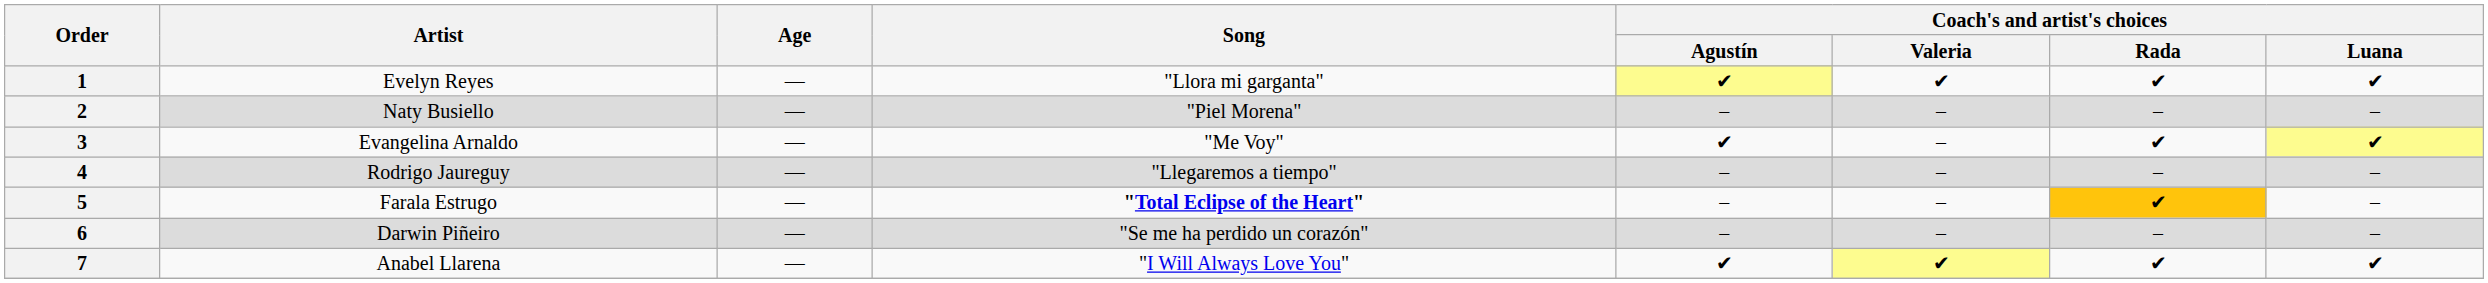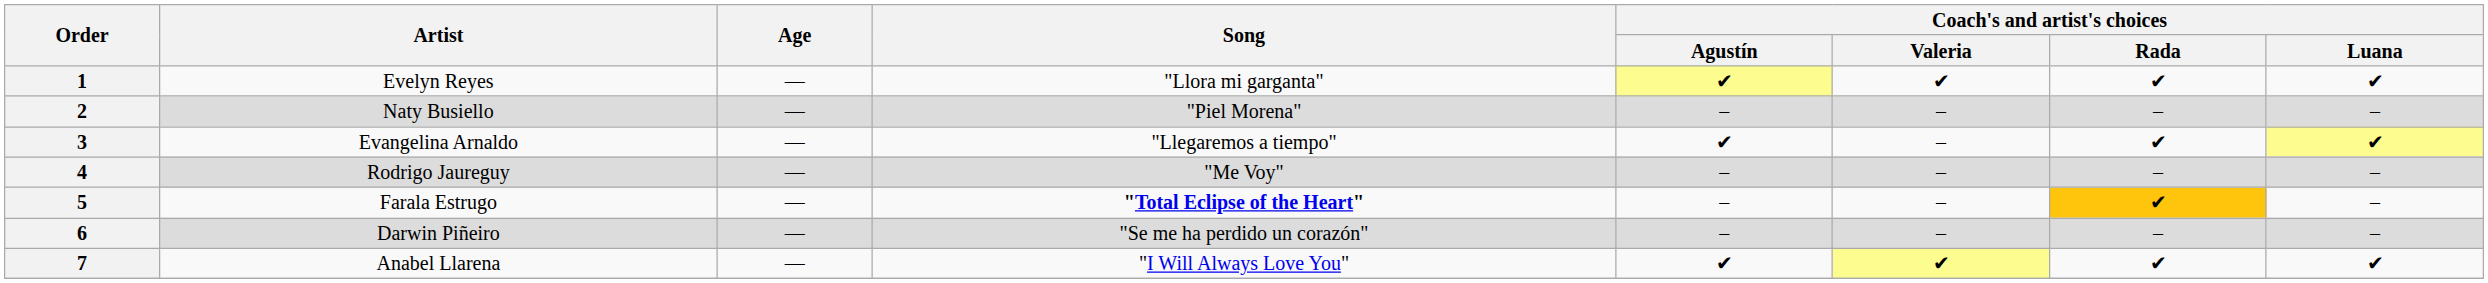3 | Song: "Me Voy" -> "Llegaremos a tiempo"
4 | Song: "Llegaremos a tiempo" -> "Me Voy"
